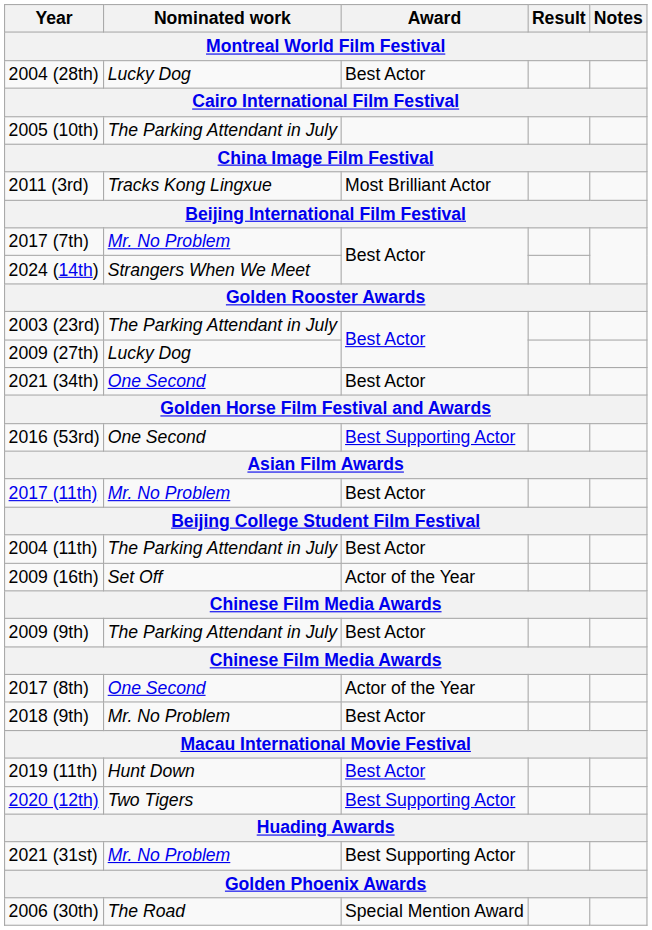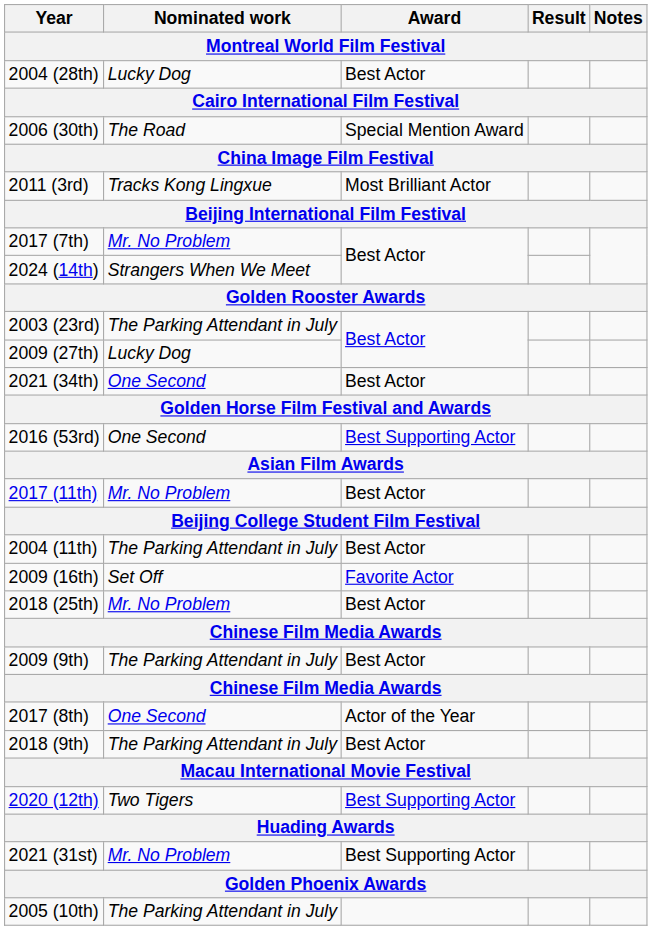rows swapped: 2006 (30th) <-> 2005 (10th)
2009 (16th) | Award: Actor of the Year -> Favorite Actor
+ row: 2018 (25th) | Mr. No Problem | Best Actor
2018 (9th) | Nominated work: Mr. No Problem -> The Parking Attendant in July
- row: 2019 (11th) | Hunt Down | Best Actor
